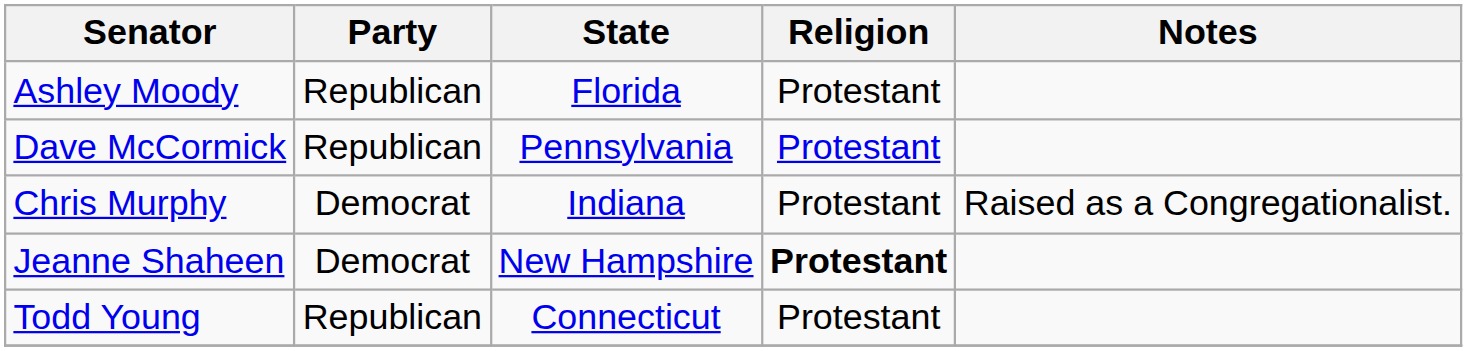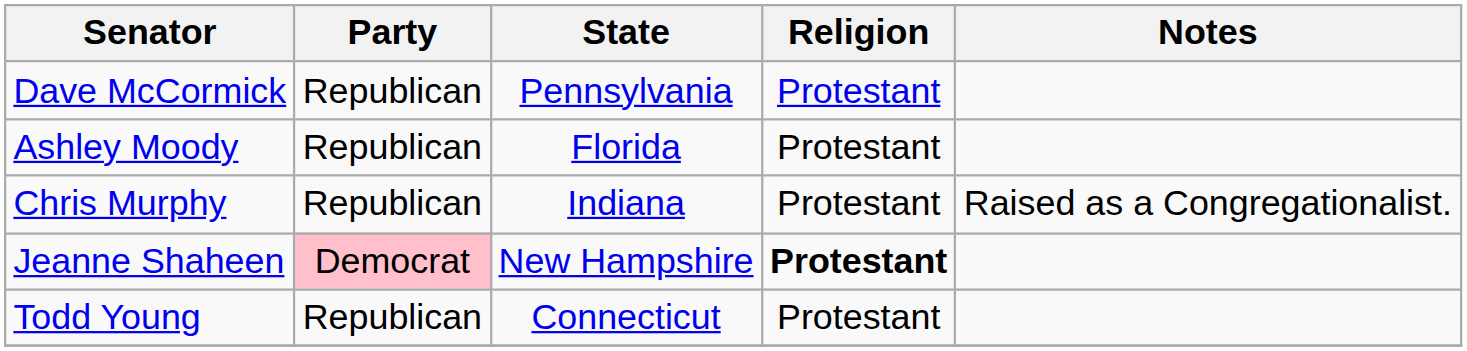rows swapped: Dave McCormick <-> Ashley Moody
Chris Murphy | Party: Democrat -> Republican
Jeanne Shaheen | Party: no background -> pink background
